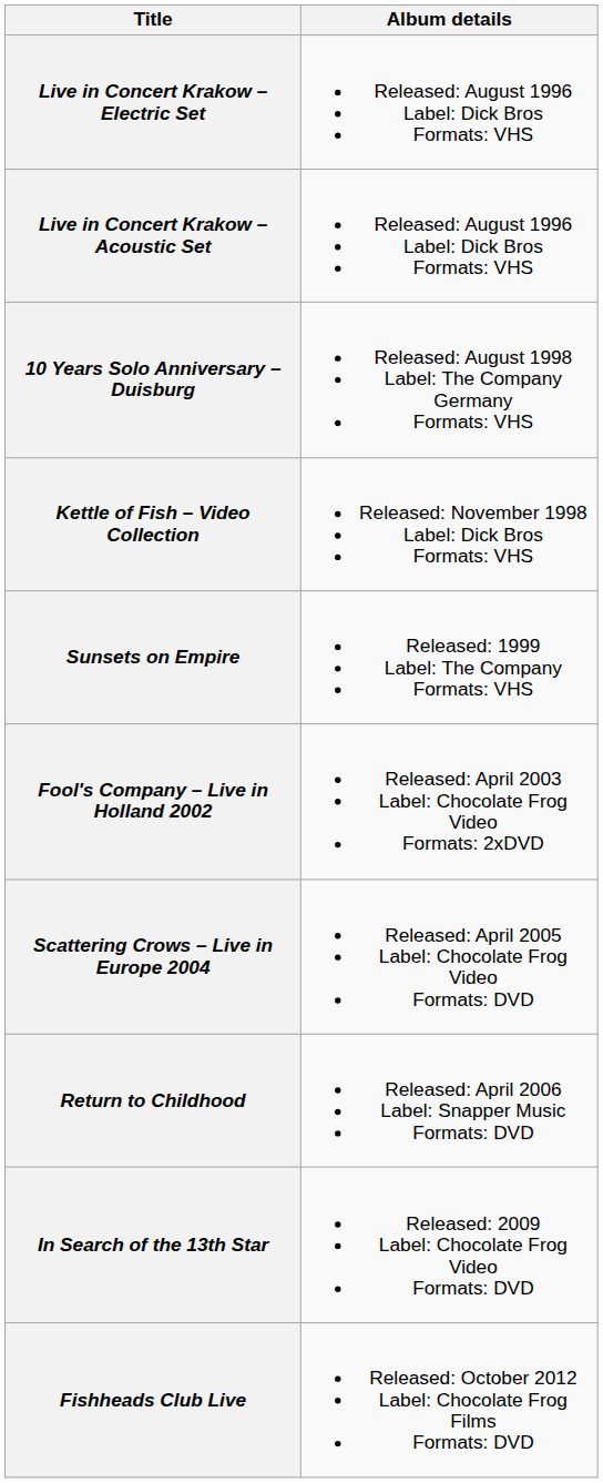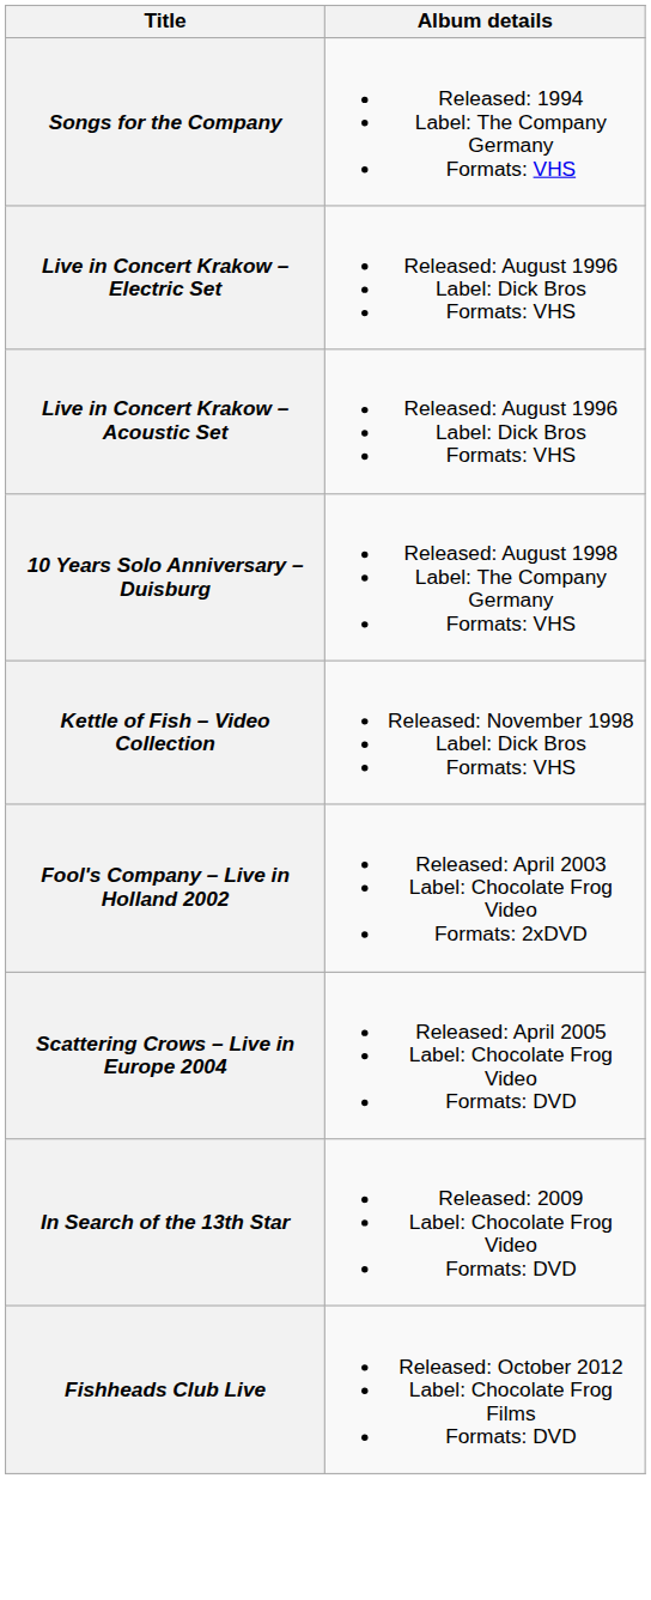+ row: Songs for the Company | Released: 1994 Label: The Company Germany Formats: VHS
- row: Sunsets on Empire | Released: 1999 Label: The Company Formats: VHS
- row: Return to Childhood | Released: April 2006 Label: Snapper Music Formats: DVD
